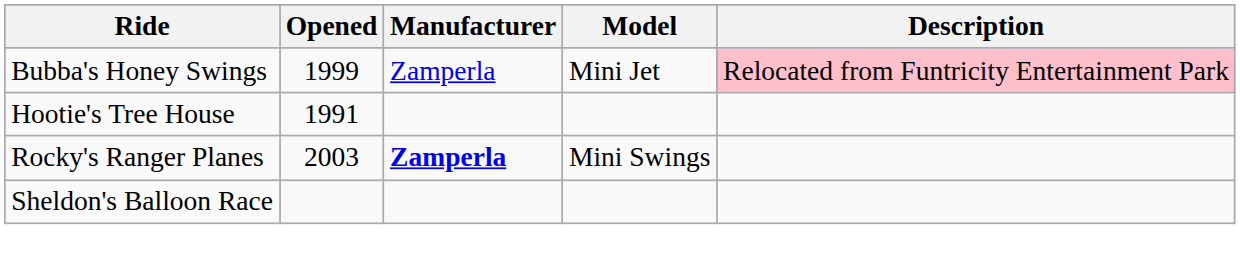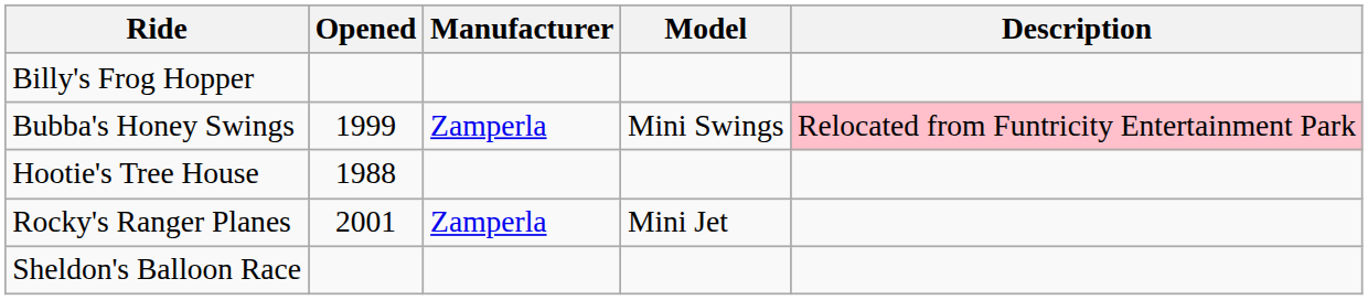+ row: Billy's Frog Hopper
Bubba's Honey Swings | Model: Mini Jet -> Mini Swings
Hootie's Tree House | Opened: 1991 -> 1988
Rocky's Ranger Planes | Opened: 2003 -> 2001
Rocky's Ranger Planes | Manufacturer: bold -> normal
Rocky's Ranger Planes | Model: Mini Swings -> Mini Jet
